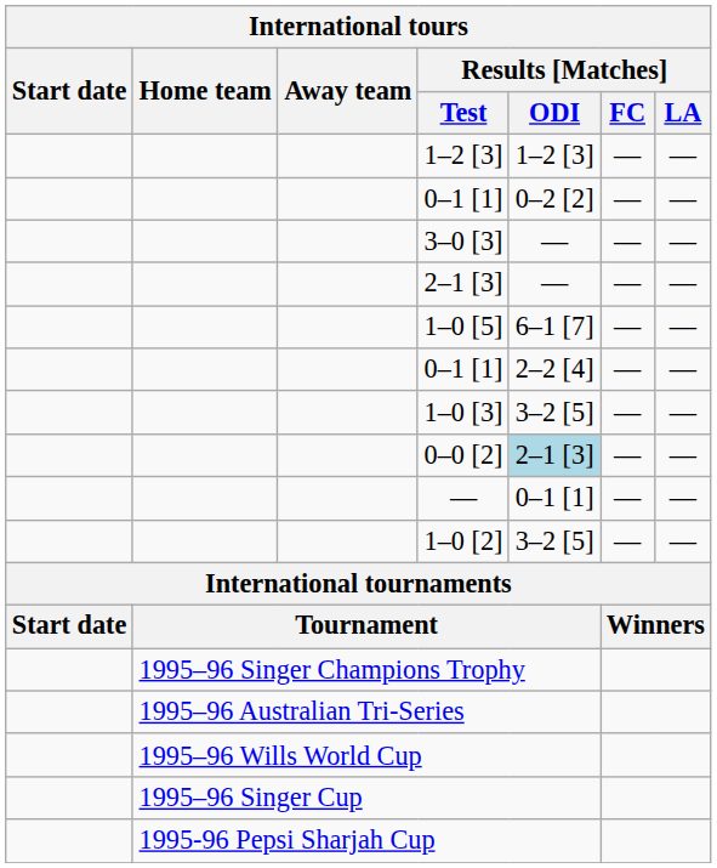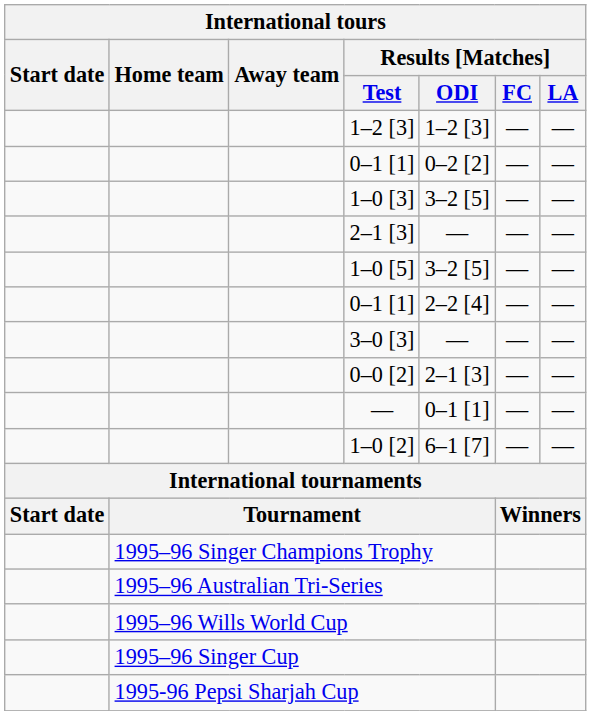rows swapped: 1–0 [3] <-> 3–0 [3]
1–0 [5] | Results [Matches] / ODI: 6–1 [7] -> 3–2 [5]
0–0 [2] | Results [Matches] / ODI: lightblue background -> no background
1–0 [2] | Results [Matches] / ODI: 3–2 [5] -> 6–1 [7]
